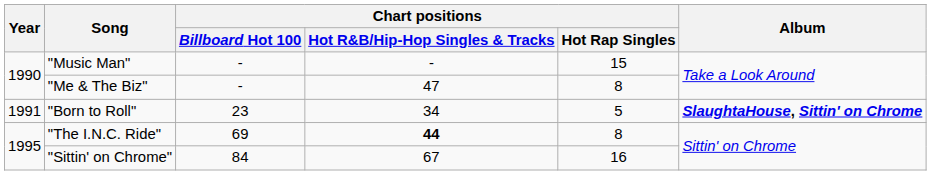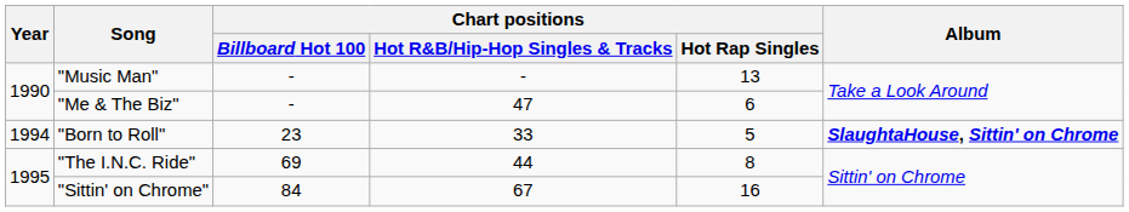"Music Man" | Chart positions / Hot Rap Singles: 15 -> 13
"Me & The Biz" | Chart positions / Hot Rap Singles: 8 -> 6
"Born to Roll" | Year: 1991 -> 1994
"Born to Roll" | Chart positions / Hot R&B/Hip-Hop Singles & Tracks: 34 -> 33
"The I.N.C. Ride" | Chart positions / Hot R&B/Hip-Hop Singles & Tracks: bold -> normal
